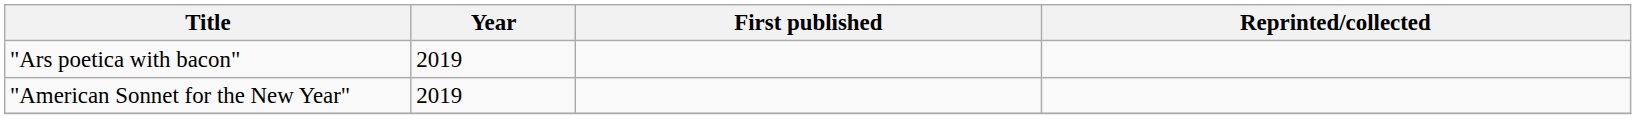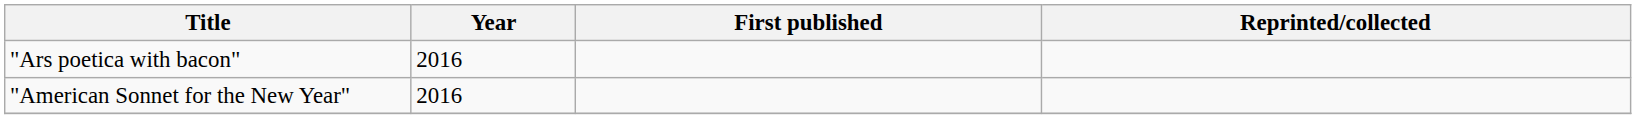"Ars poetica with bacon" | Year: 2019 -> 2016
"American Sonnet for the New Year" | Year: 2019 -> 2016
